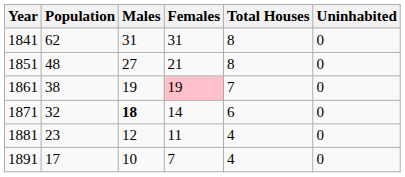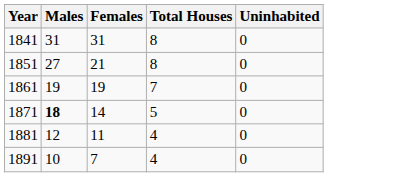- column: Population | 62 | 48 | 38 | 32 | 23 | 17
1861 | Females: pink background -> no background
1871 | Total Houses: 6 -> 5
